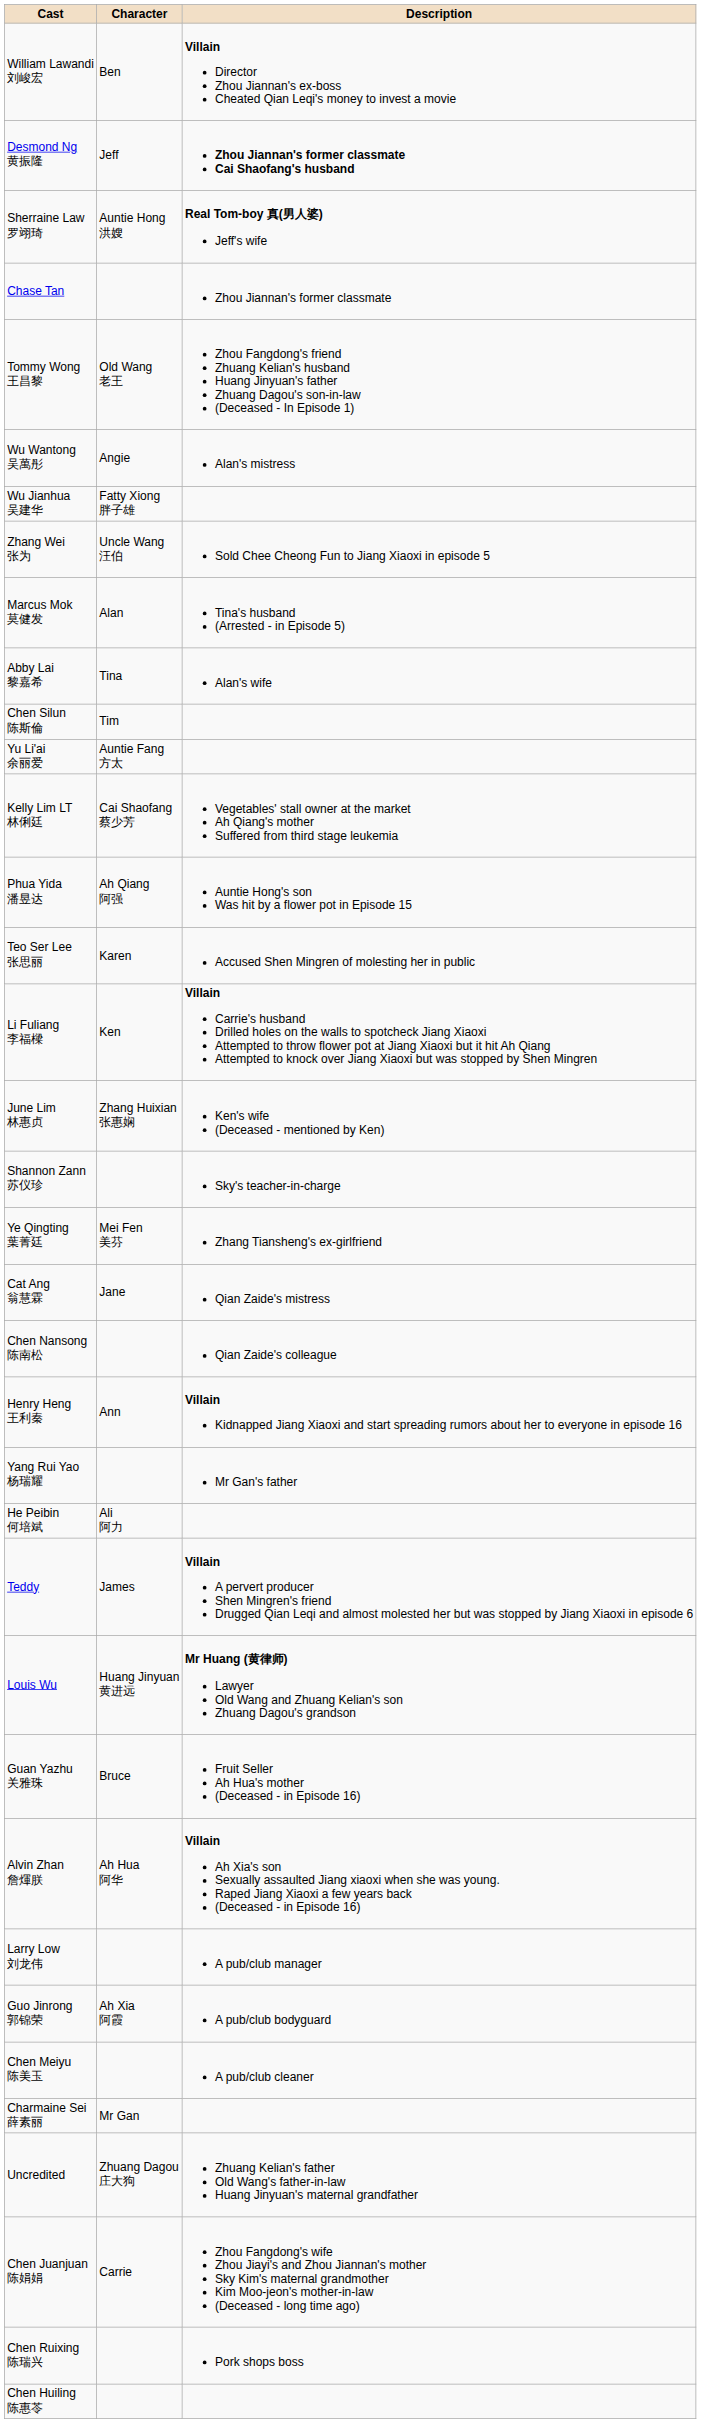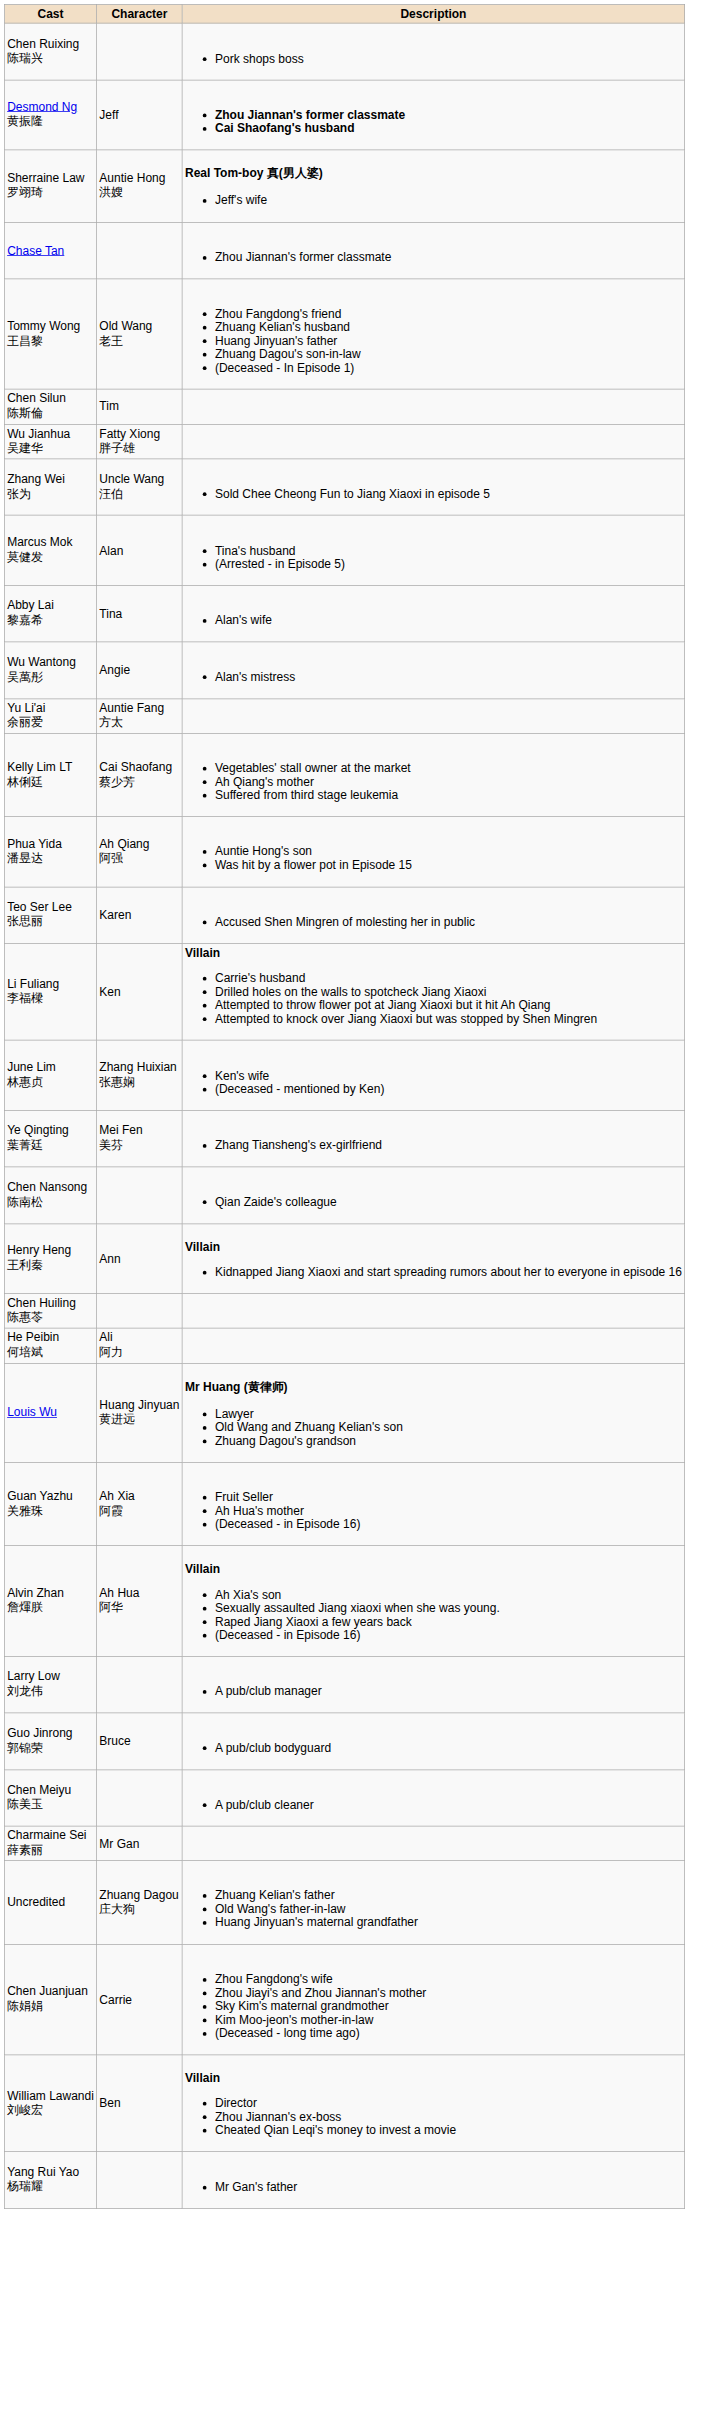rows swapped: William Lawandi 刘峻宏 <-> Chen Ruixing 陈瑞兴
rows swapped: Chen Silun 陈斯倫 <-> Wu Wantong 吴萬彤
- row: Shannon Zann 苏仪珍 | Sky's teacher-in-charge
- row: Cat Ang 翁慧霖 | Jane | Qian Zaide's mistress
rows swapped: Yang Rui Yao 杨瑞耀 <-> Chen Huiling 陈惠苓
- row: Teddy | James | Villain A pervert producer Shen Mingren's friend Drugged Qian Leqi and almost molested her but was stopped by Jiang Xiaoxi in episode 6
Guan Yazhu 关雅珠 | Character: Bruce -> Ah Xia 阿霞
Guo Jinrong 郭锦荣 | Character: Ah Xia 阿霞 -> Bruce
